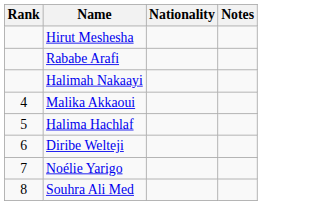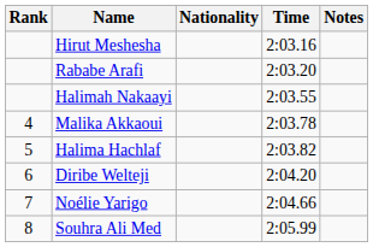+ column: Time | 2:03.16 | 2:03.20 | 2:03.55 | 2:03.78 | 2:03.82 | 2:04.20 | 2:04.66 | 2:05.99
